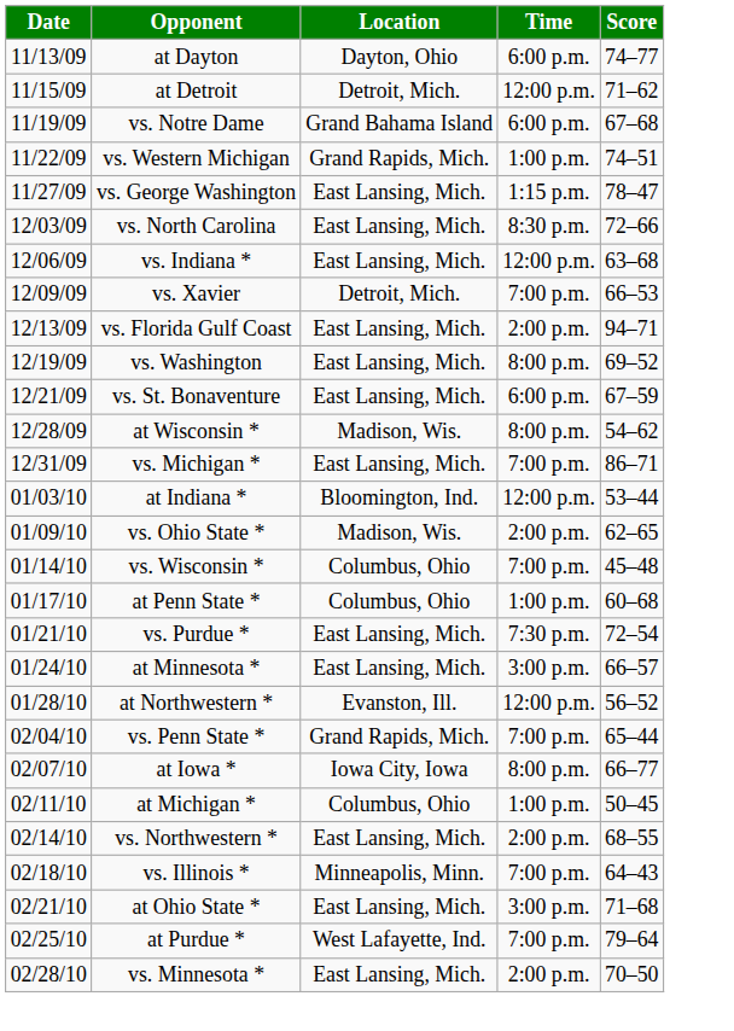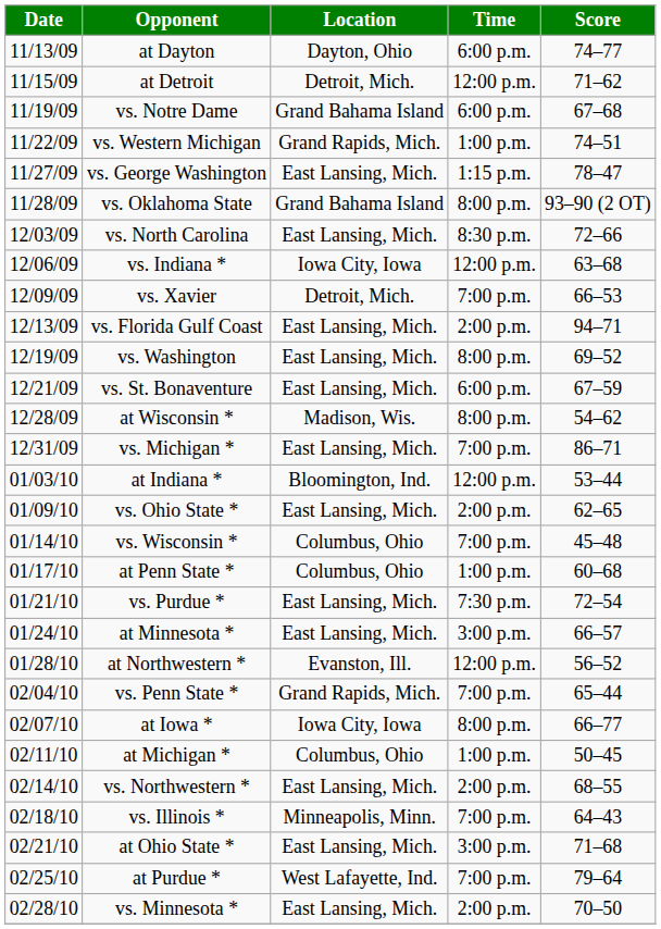+ row: 11/28/09 | vs. Oklahoma State | Grand Bahama Island | 8:00 p.m. | 93–90 (2 OT)
vs. Indiana * | Location: East Lansing, Mich. -> Iowa City, Iowa
vs. Ohio State * | Location: Madison, Wis. -> East Lansing, Mich.
